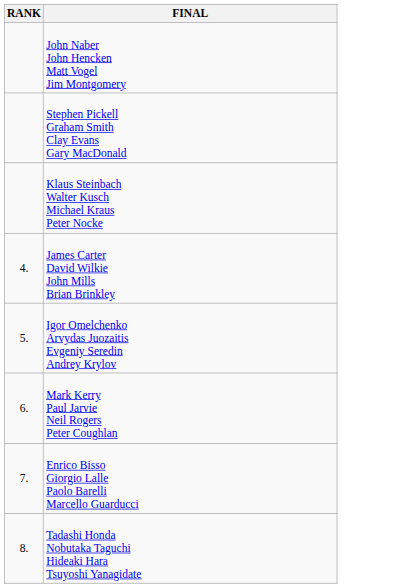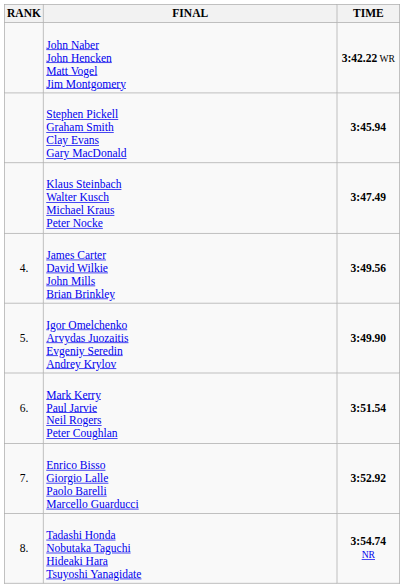+ column: TIME | 3:42.22 WR | 3:45.94 | 3:47.49 | 3:49.56 | 3:49.90 | 3:51.54 | 3:52.92 | 3:54.74 NR
